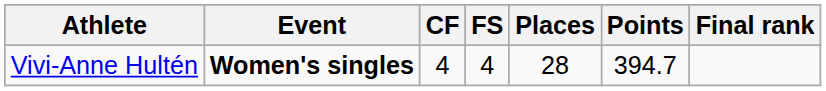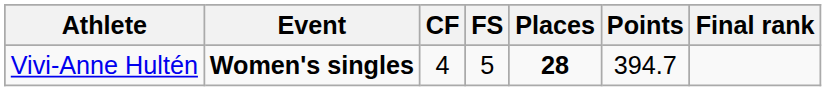Vivi-Anne Hultén | FS: 4 -> 5
Vivi-Anne Hultén | Places: normal -> bold
